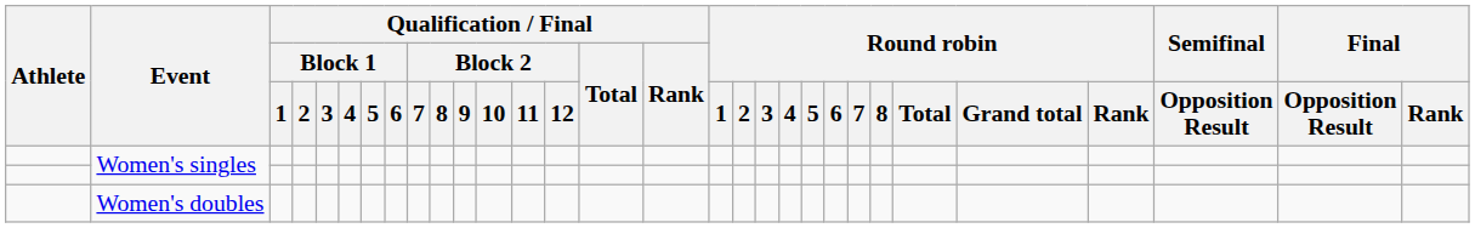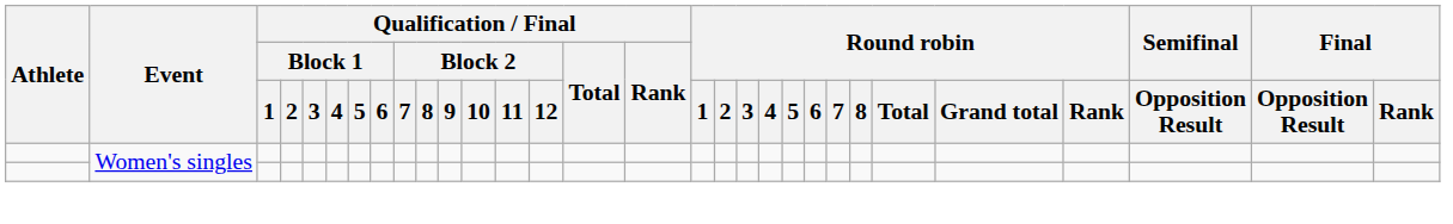- row: Women's doubles
